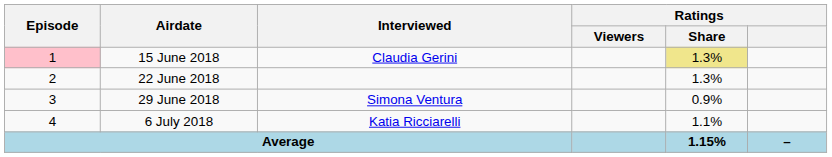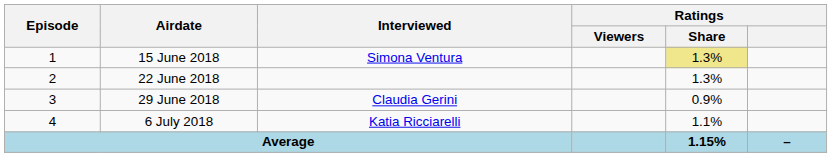15 June 2018 | Episode: pink background -> no background
15 June 2018 | Interviewed: Claudia Gerini -> Simona Ventura
29 June 2018 | Interviewed: Simona Ventura -> Claudia Gerini
